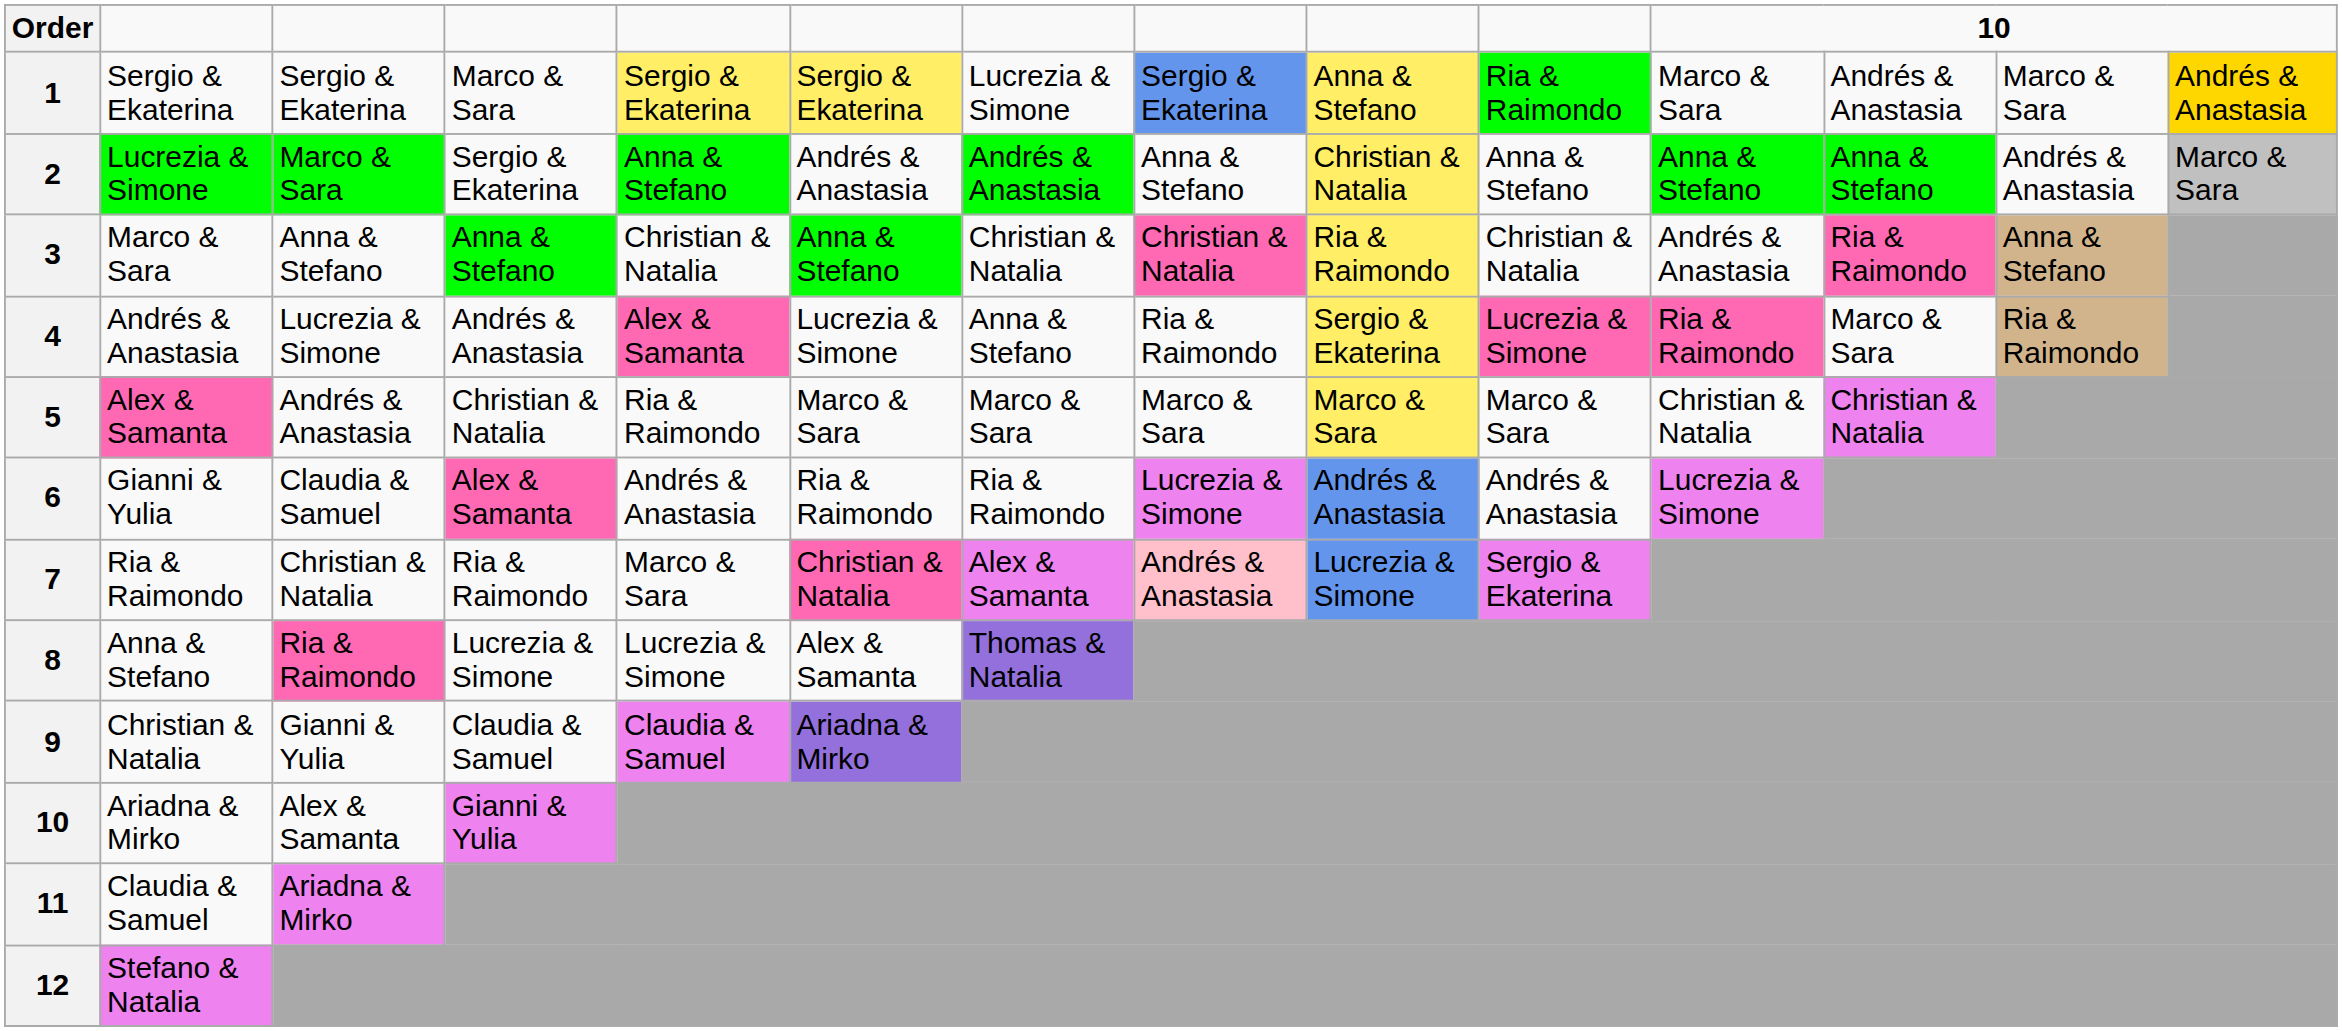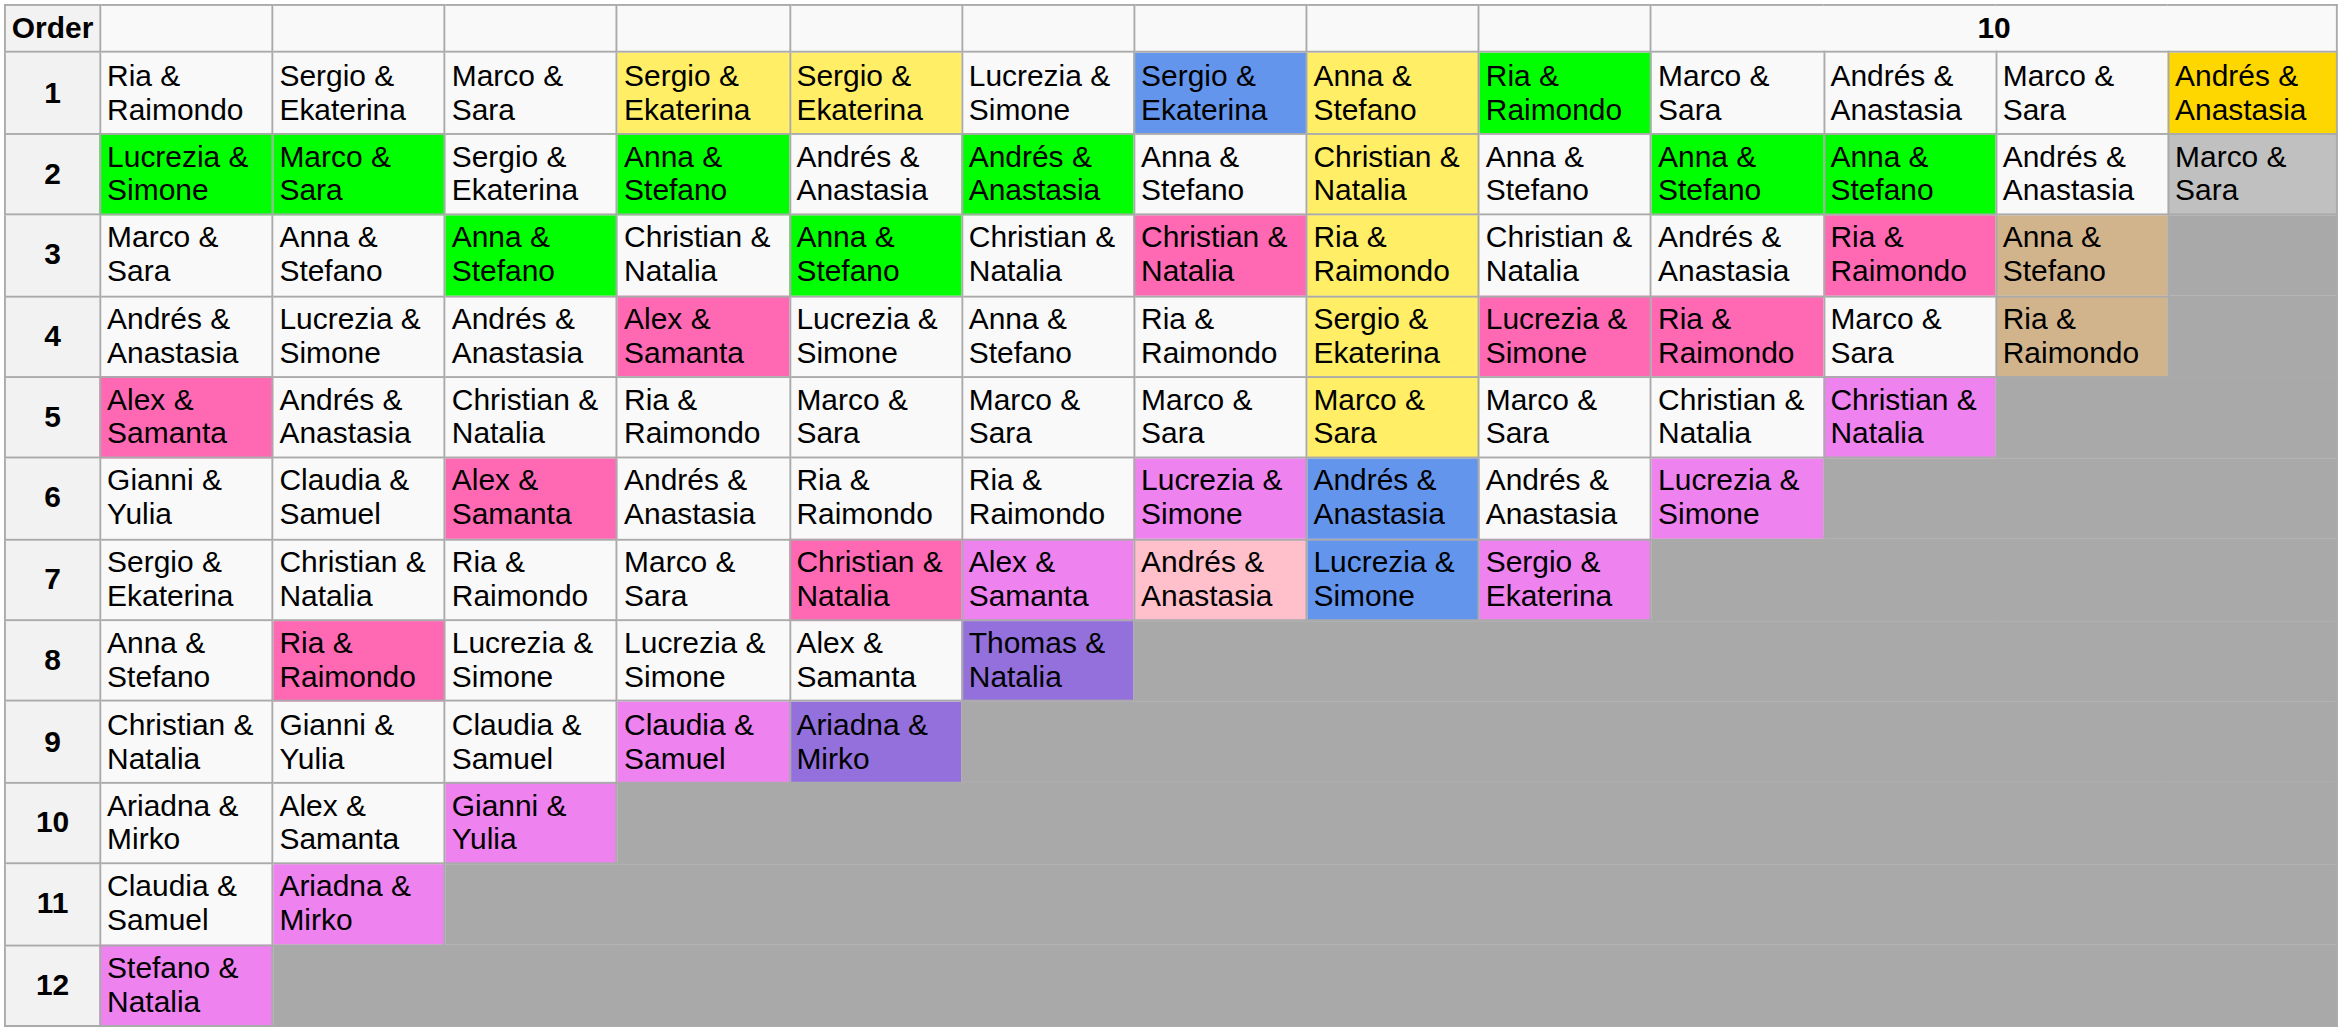1 | column 2: Sergio & Ekaterina -> Ria & Raimondo
7 | column 2: Ria & Raimondo -> Sergio & Ekaterina
